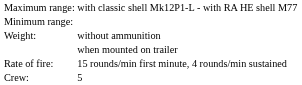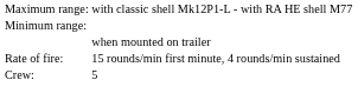- row: Weight: | without ammunition
